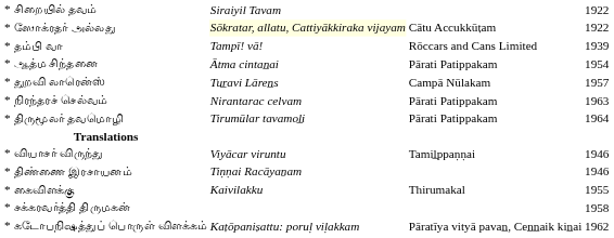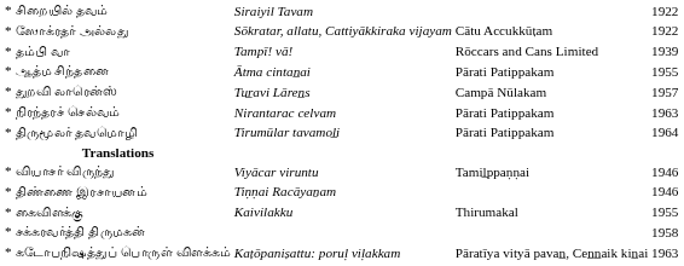* ஸோக்ரதர் அல்லது | column 2: lightyellow background -> no background
* ஆத்ம சிந்தனை | column 4: 1954 -> 1955
* கடோபநிஷத்துப் பொருள் விளக்கம் | column 4: 1962 -> 1963
